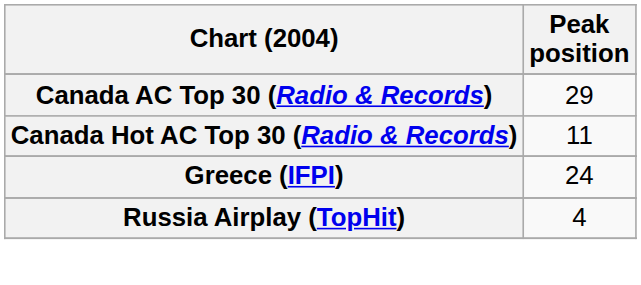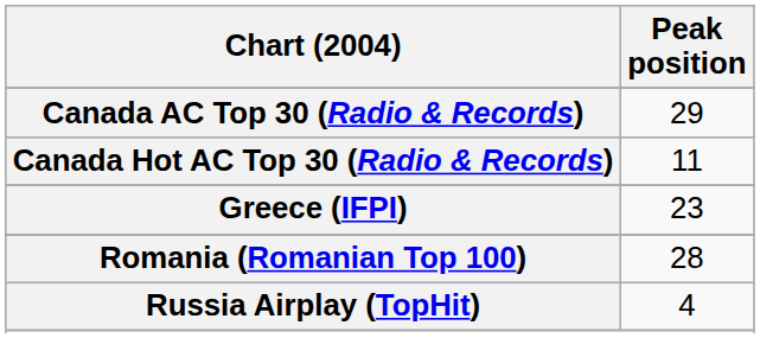Greece (IFPI) | Peak position: 24 -> 23
+ row: Romania (Romanian Top 100) | 28
